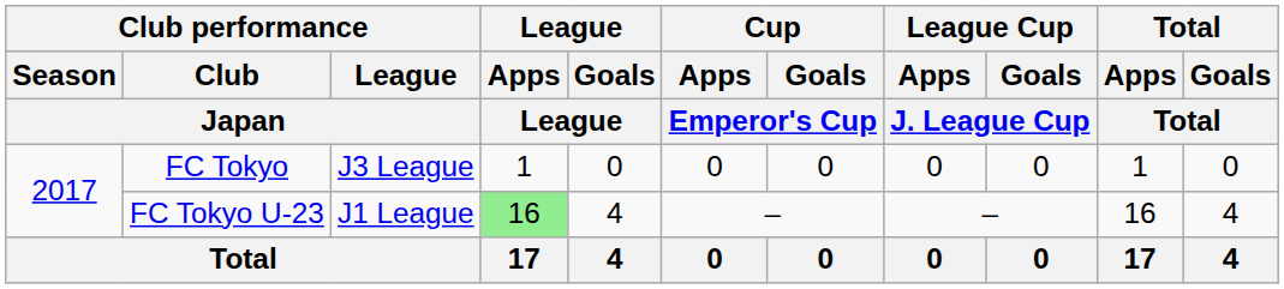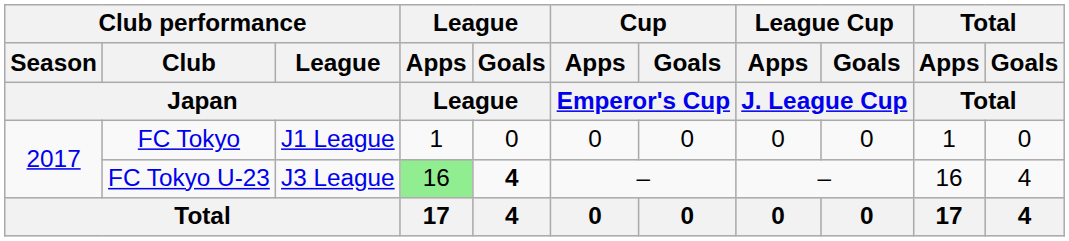FC Tokyo | Club performance / League / Japan: J3 League -> J1 League
FC Tokyo U-23 | Club performance / League / Japan: J1 League -> J3 League
FC Tokyo U-23 | League / Goals / League: normal -> bold
